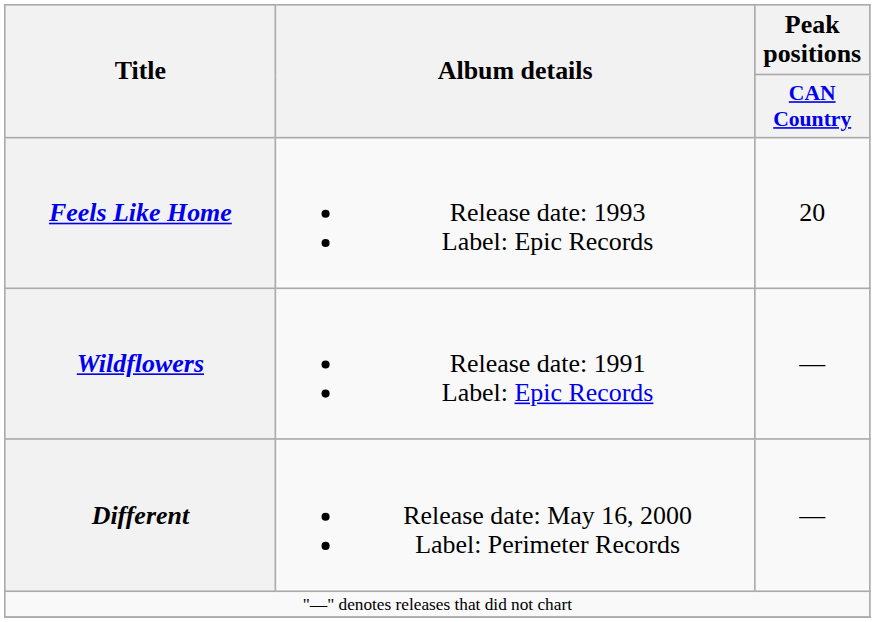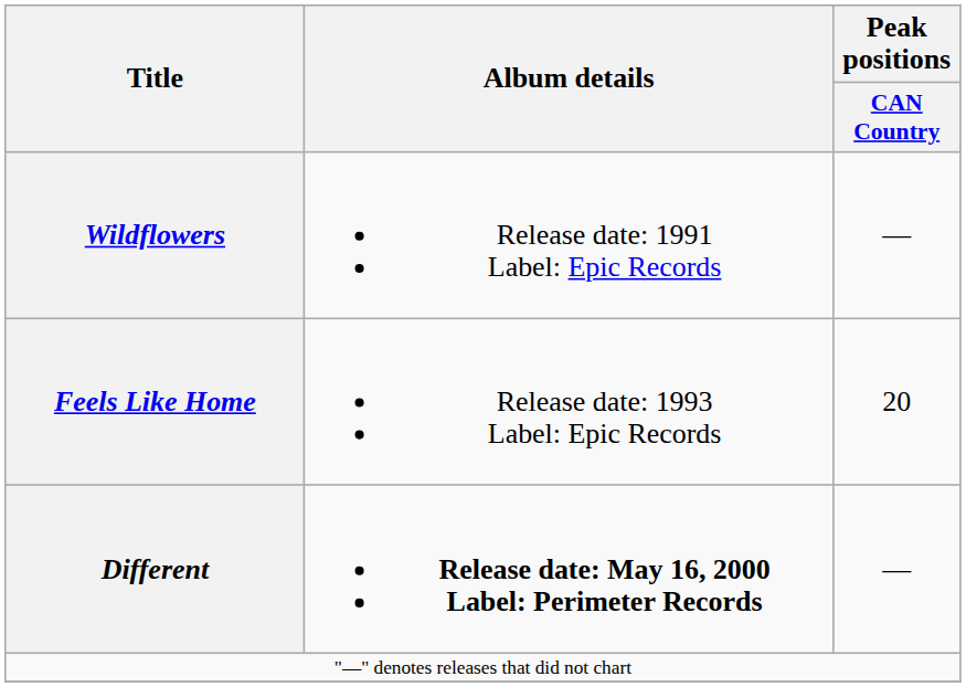rows swapped: Wildflowers <-> Feels Like Home
Different | Album details: normal -> bold
